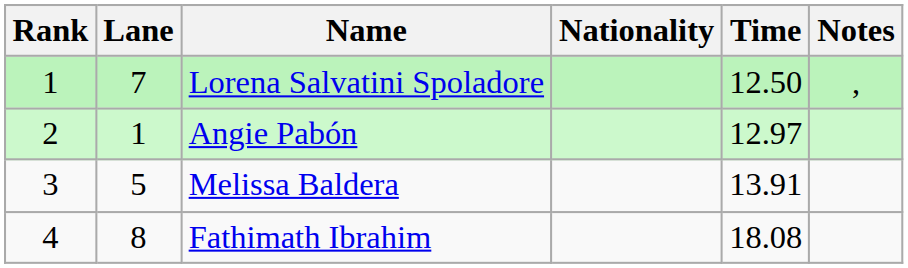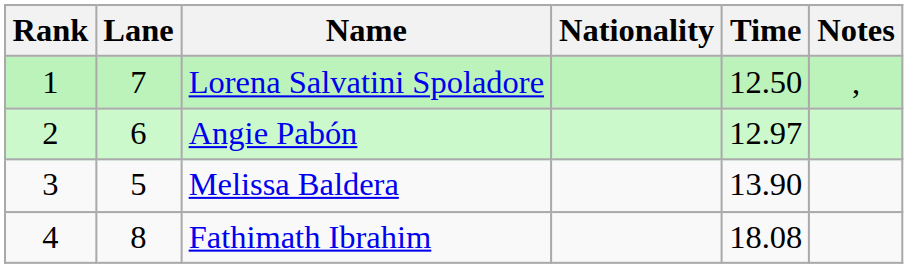Angie Pabón | Lane: 1 -> 6
Melissa Baldera | Time: 13.91 -> 13.90
